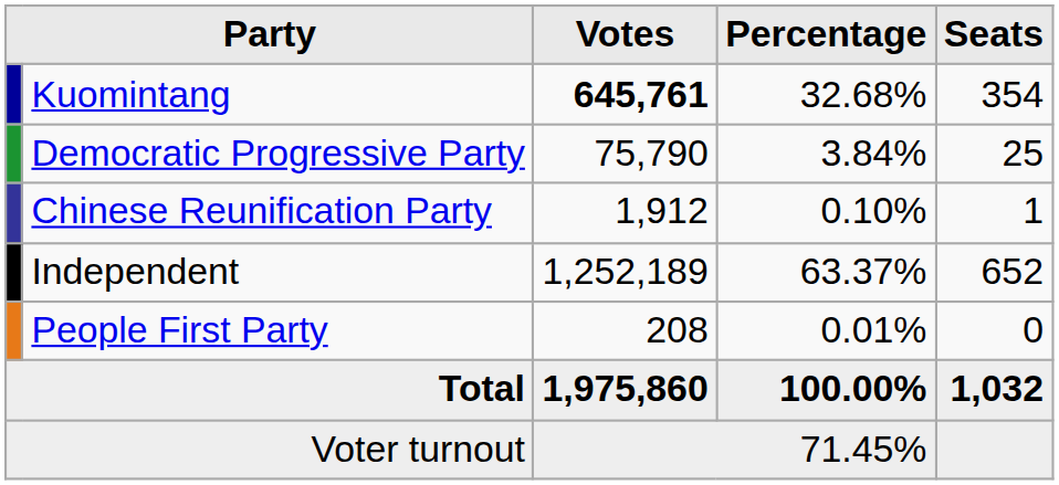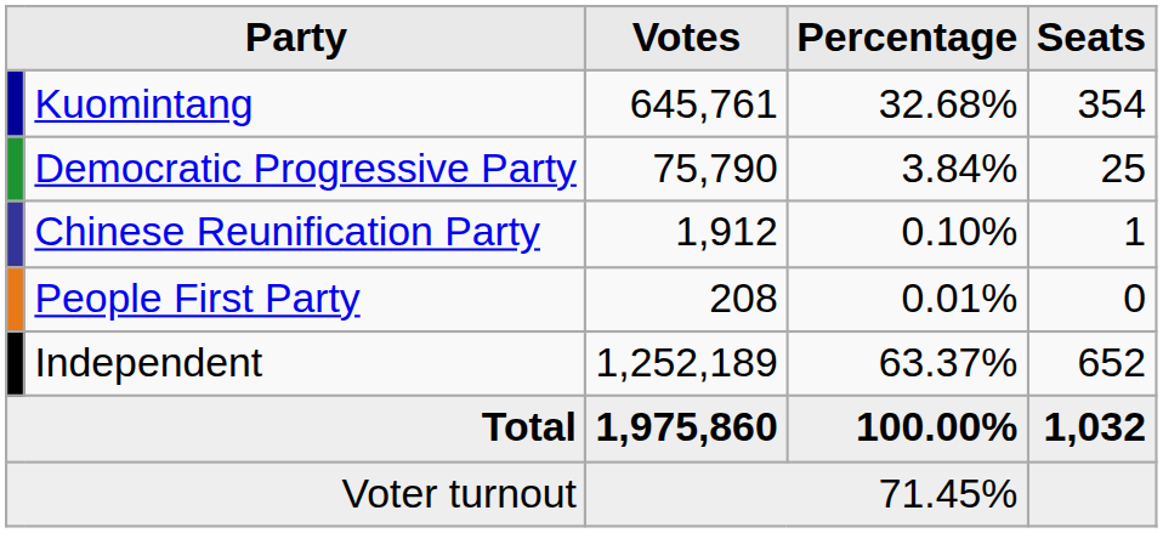Kuomintang | Votes: bold -> normal
rows swapped: People First Party <-> Independent
